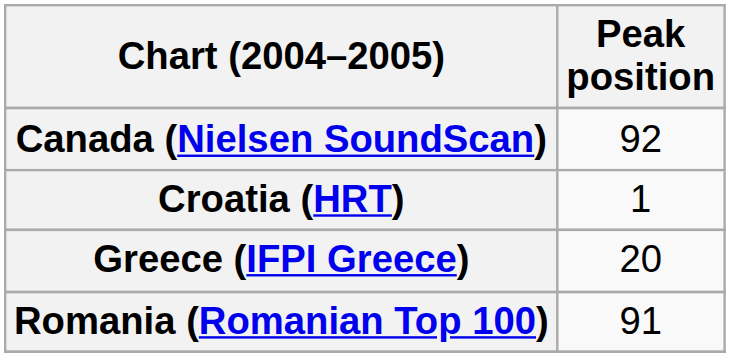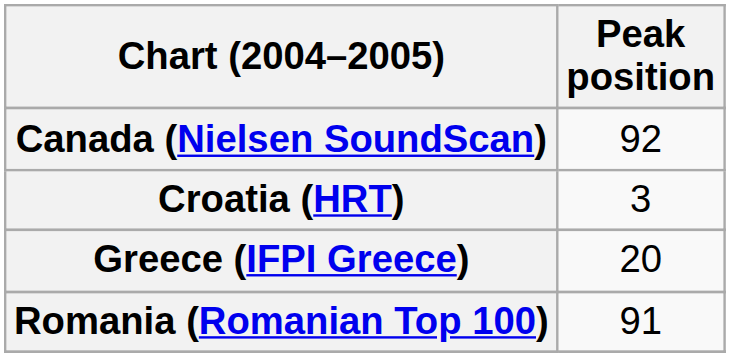Croatia (HRT) | Peak position: 1 -> 3
